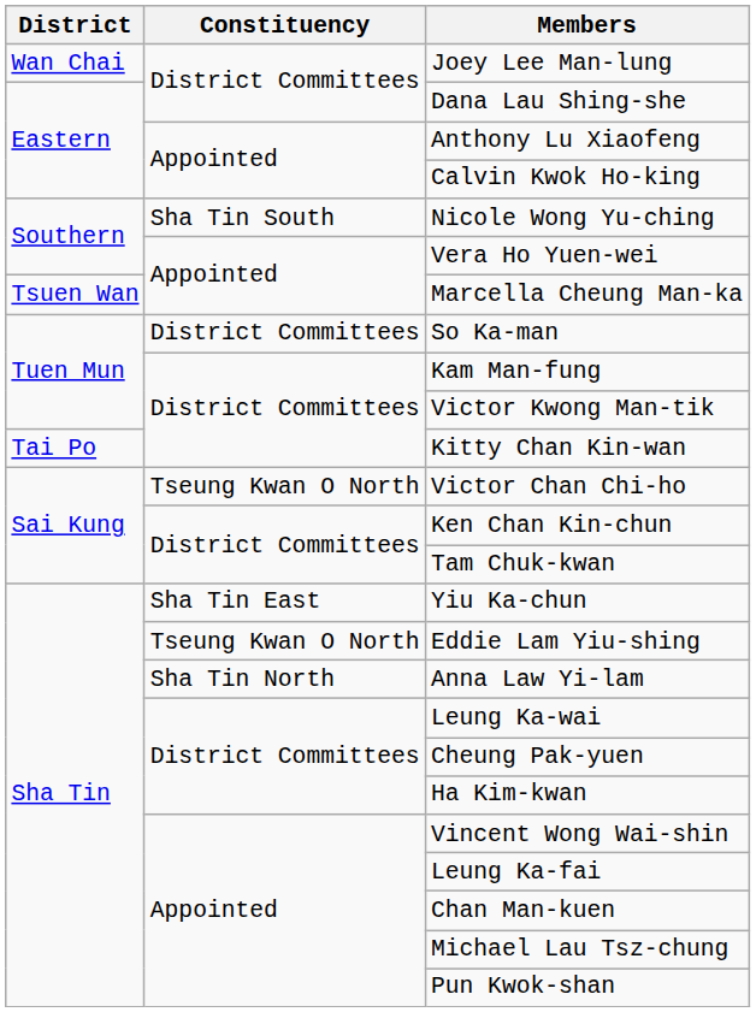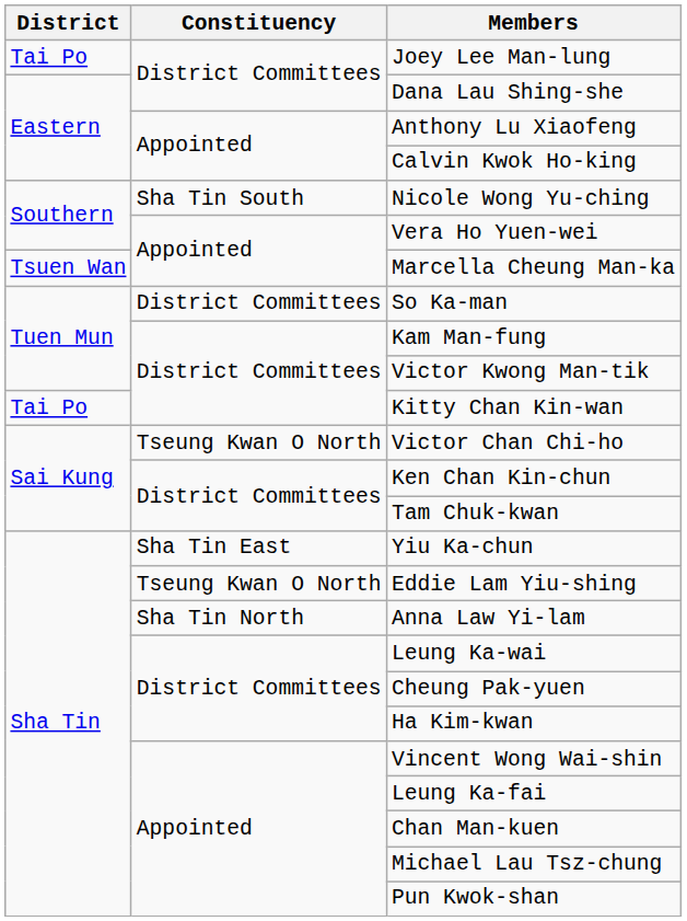Joey Lee Man-lung | District: Wan Chai -> Tai Po
